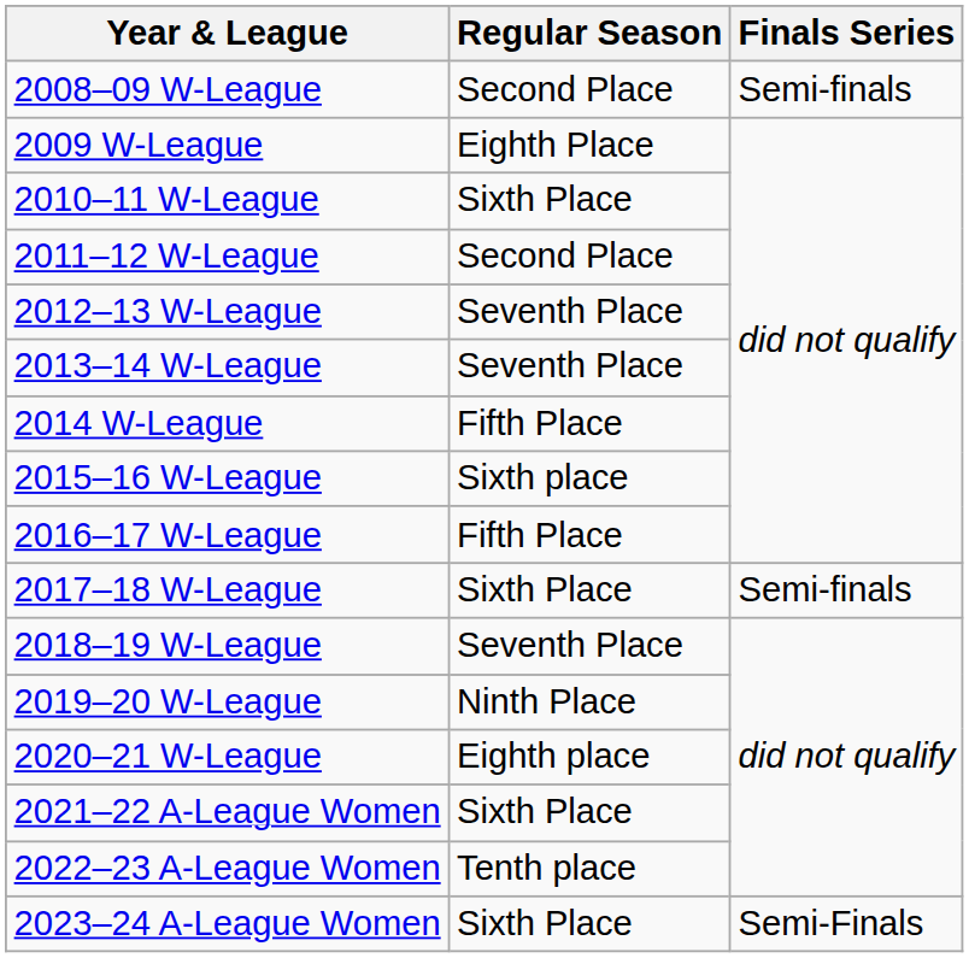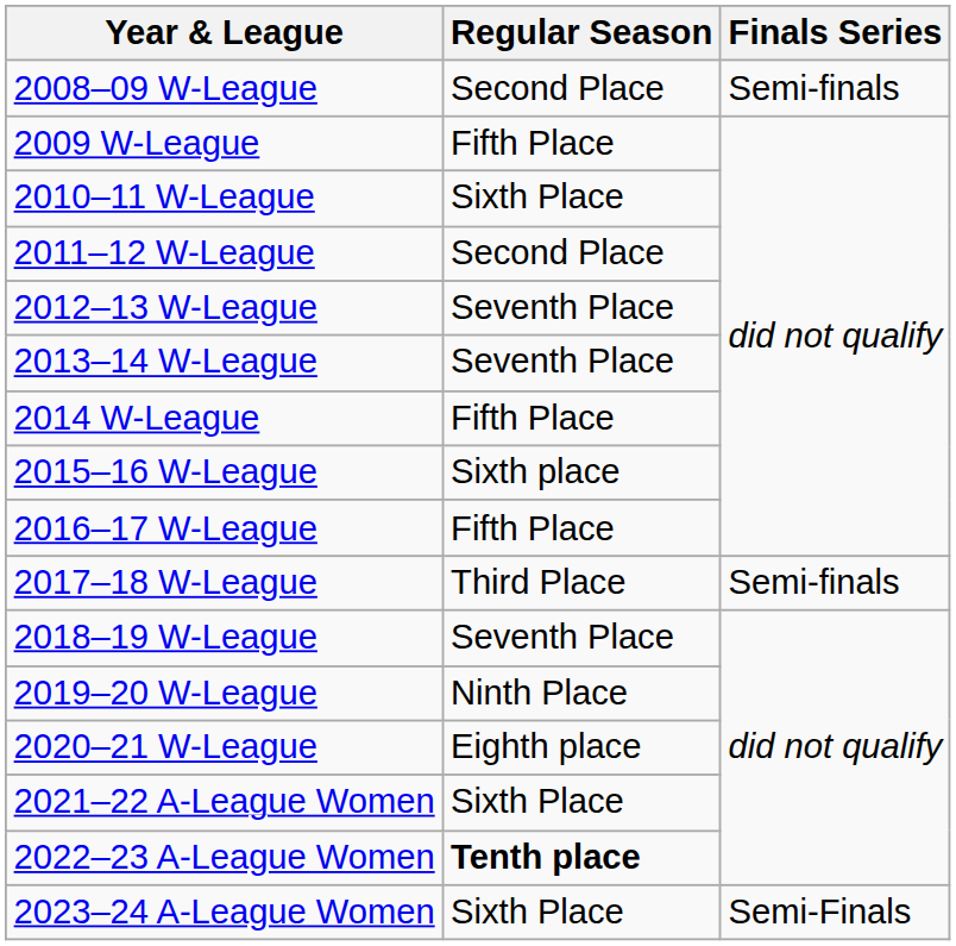2009 W-League | Regular Season: Eighth Place -> Fifth Place
2017–18 W-League | Regular Season: Sixth Place -> Third Place
2022–23 A-League Women | Regular Season: normal -> bold
